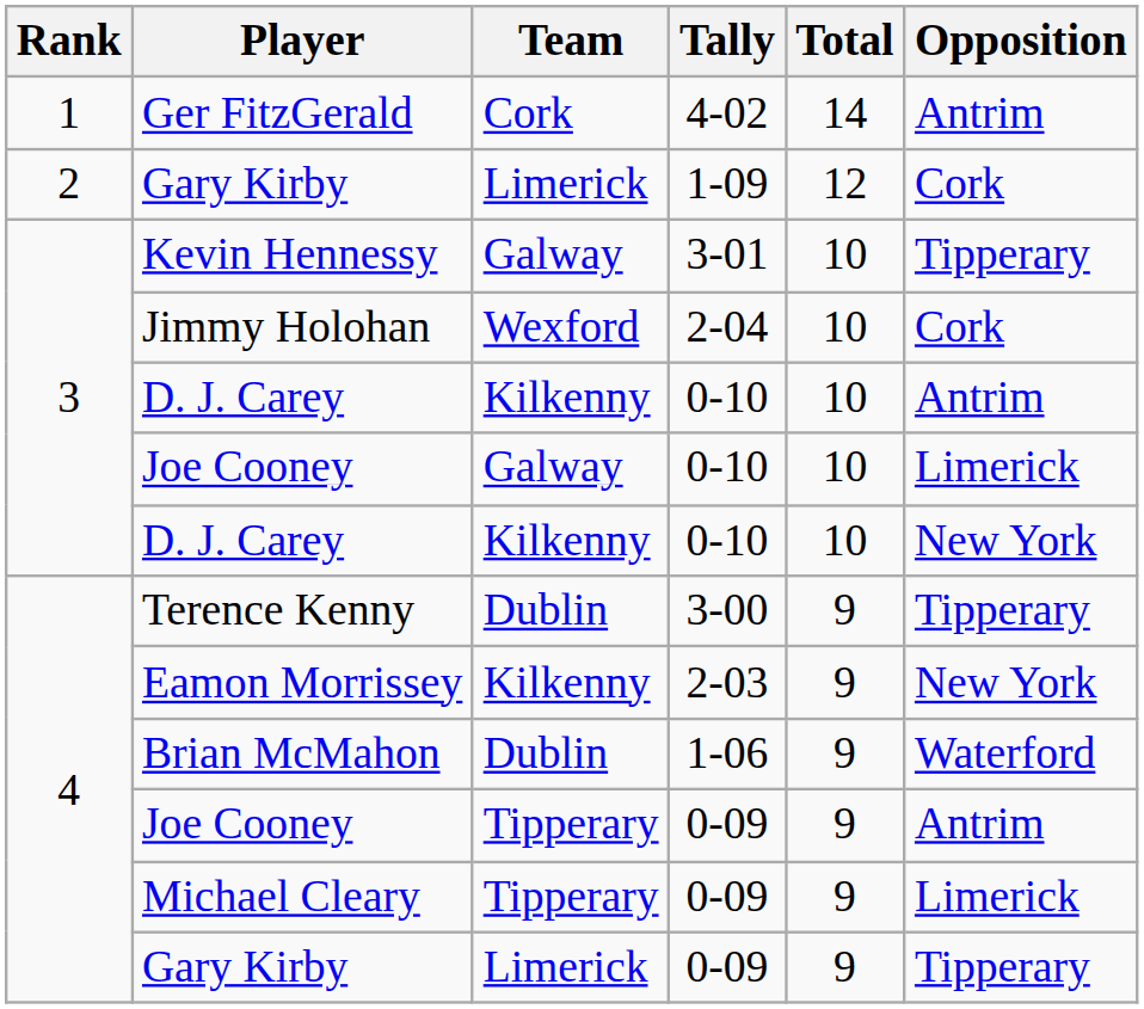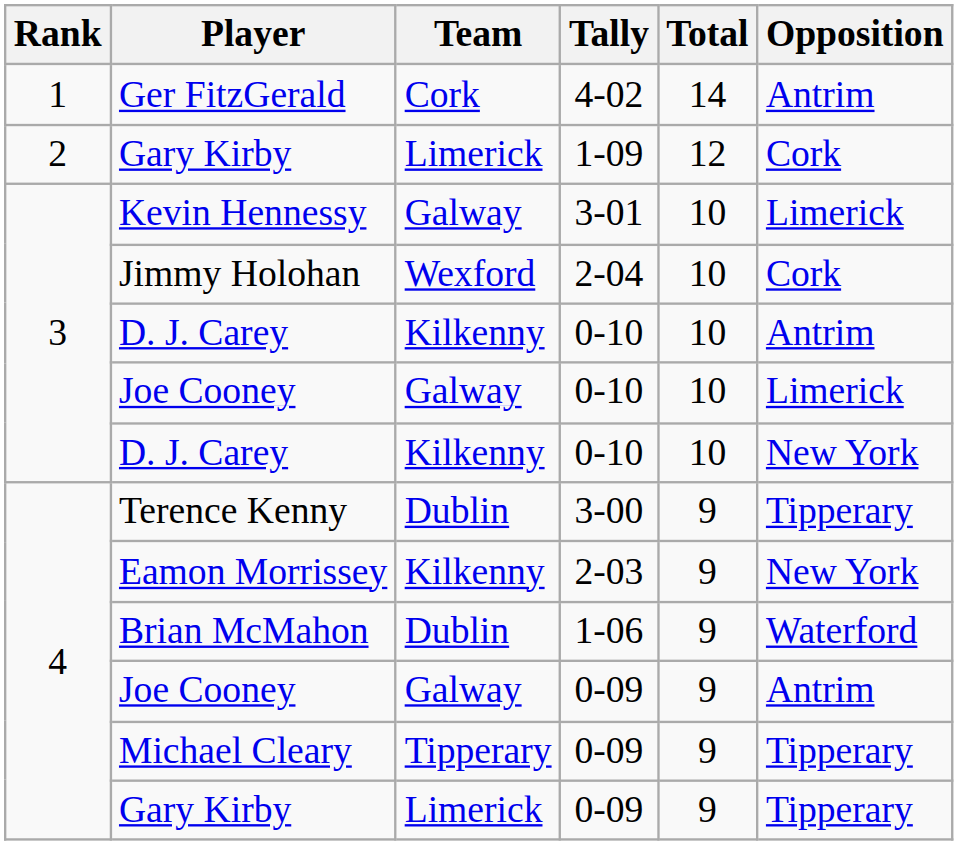Kevin Hennessy | Opposition: Tipperary -> Limerick
Joe Cooney / 0-09 | Team: Tipperary -> Galway
Michael Cleary | Opposition: Limerick -> Tipperary
